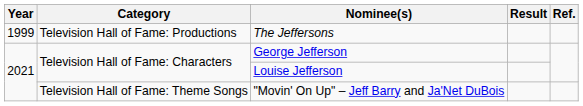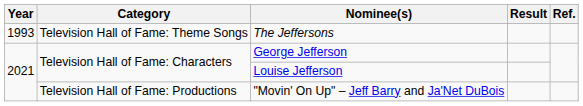The Jeffersons | Year: 1999 -> 1993
The Jeffersons | Category: Television Hall of Fame: Productions -> Television Hall of Fame: Theme Songs
"Movin' On Up" – Jeff Barry and Ja'Net DuBois | Category: Television Hall of Fame: Theme Songs -> Television Hall of Fame: Productions
